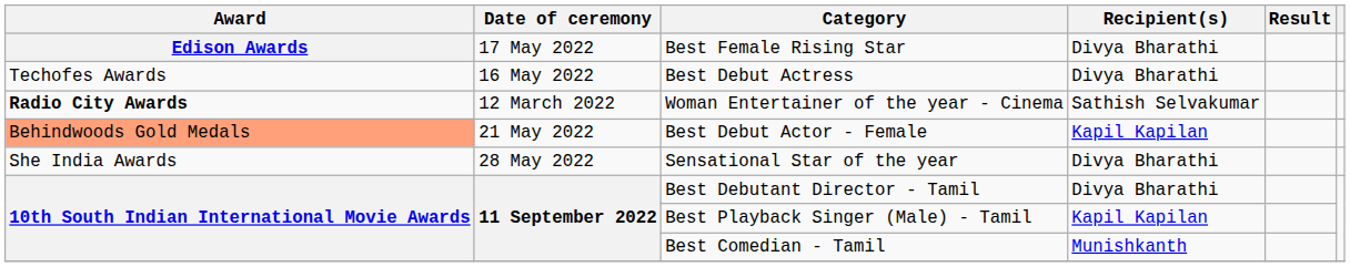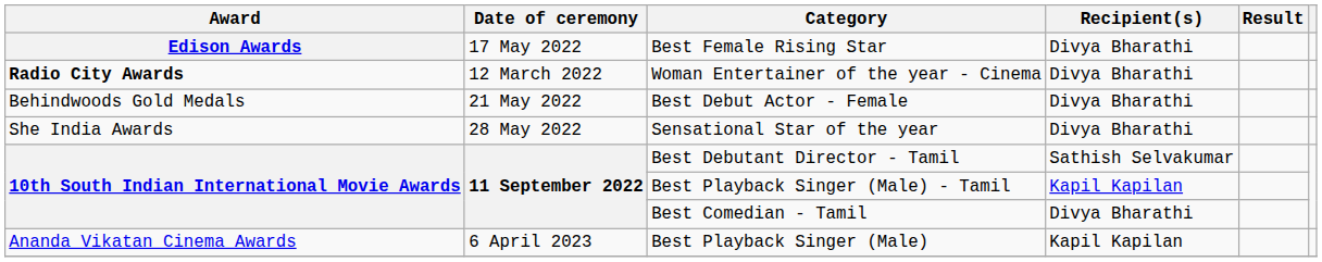- row: Techofes Awards | 16 May 2022 | Best Debut Actress | Divya Bharathi
Woman Entertainer of the year - Cinema | Recipient(s): Sathish Selvakumar -> Divya Bharathi
Best Debut Actor - Female | Award: lightsalmon background -> no background
Best Debut Actor - Female | Recipient(s): Kapil Kapilan -> Divya Bharathi
Best Debutant Director - Tamil | Recipient(s): Divya Bharathi -> Sathish Selvakumar
Best Comedian - Tamil | Recipient(s): Munishkanth -> Divya Bharathi
+ row: Ananda Vikatan Cinema Awards | 6 April 2023 | Best Playback Singer (Male) | Kapil Kapilan
